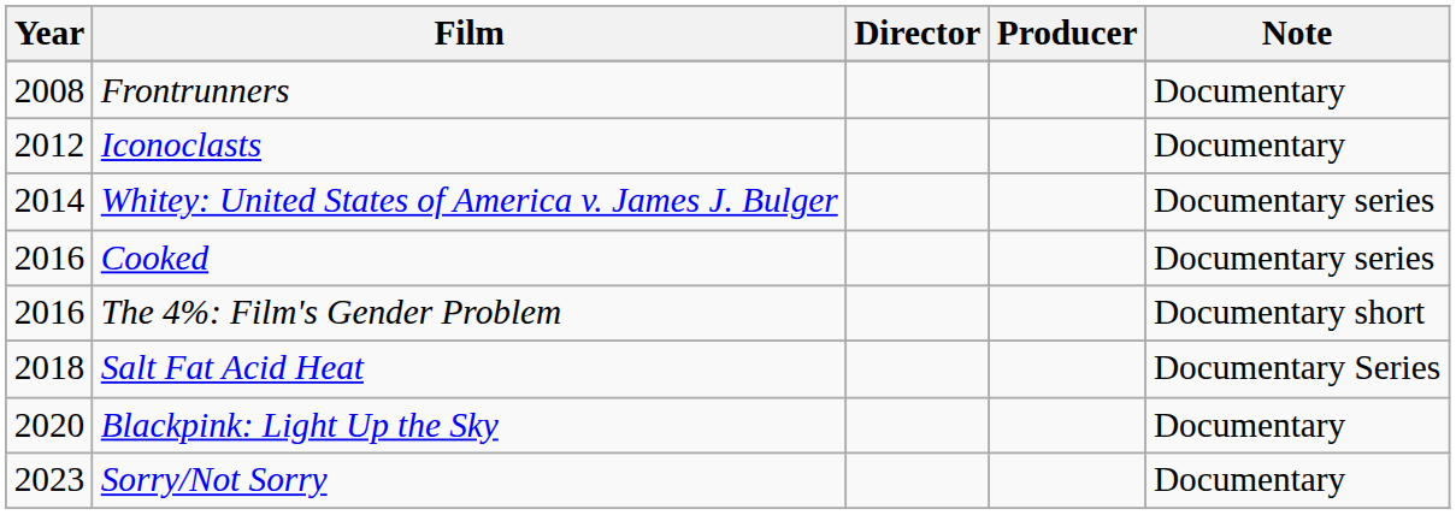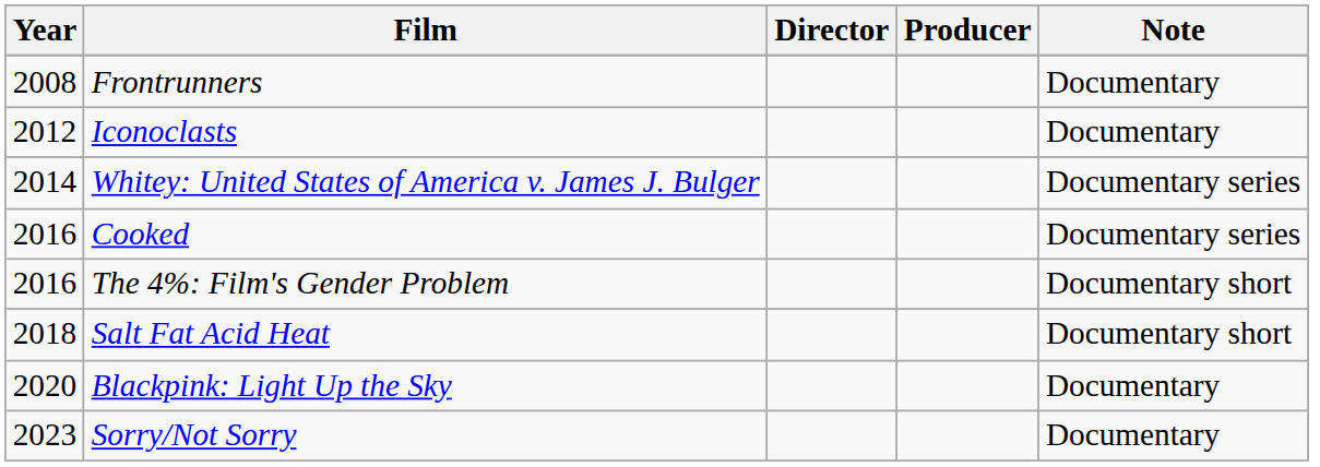Salt Fat Acid Heat | Note: Documentary Series -> Documentary short
